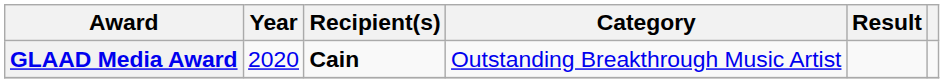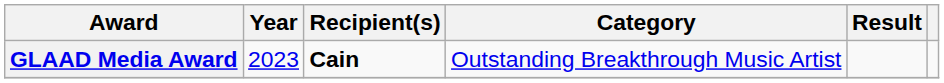GLAAD Media Award | Year: 2020 -> 2023
